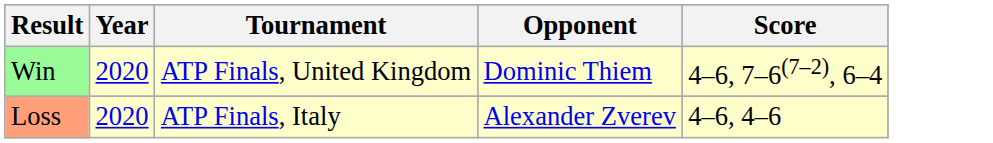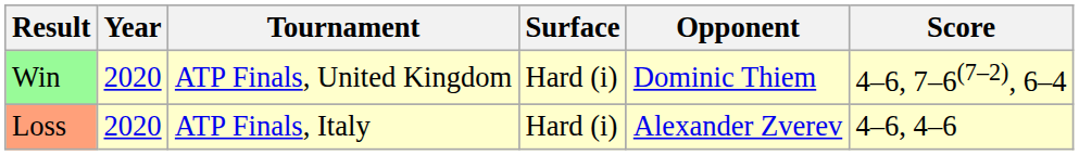+ column: Surface | Hard (i) | Hard (i)
